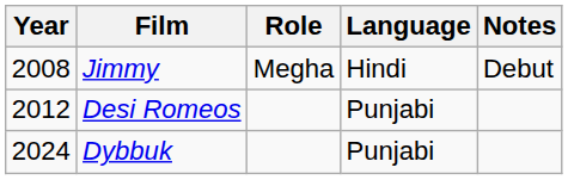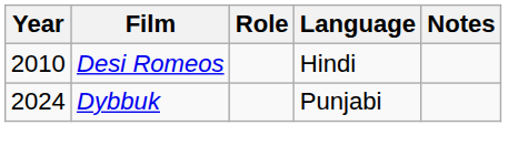- row: 2008 | Jimmy | Megha | Hindi | Debut
Desi Romeos | Year: 2012 -> 2010
Desi Romeos | Language: Punjabi -> Hindi
